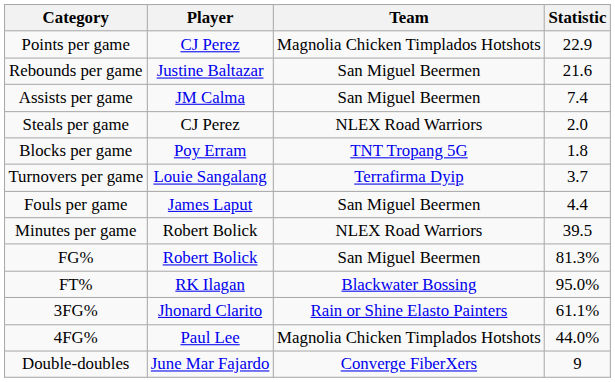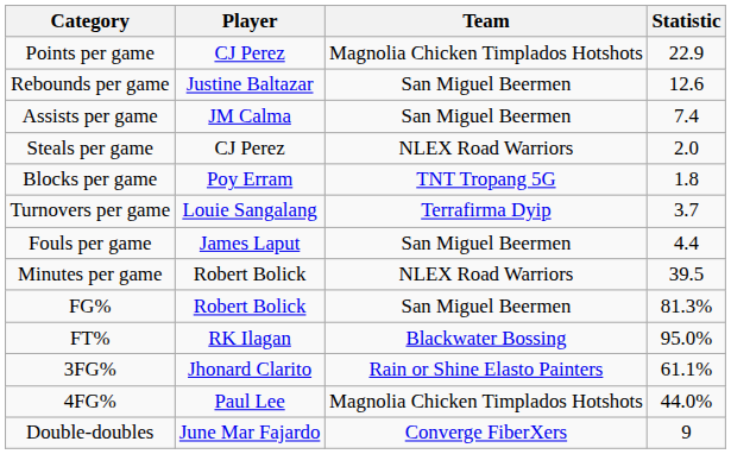Rebounds per game | Statistic: 21.6 -> 12.6
